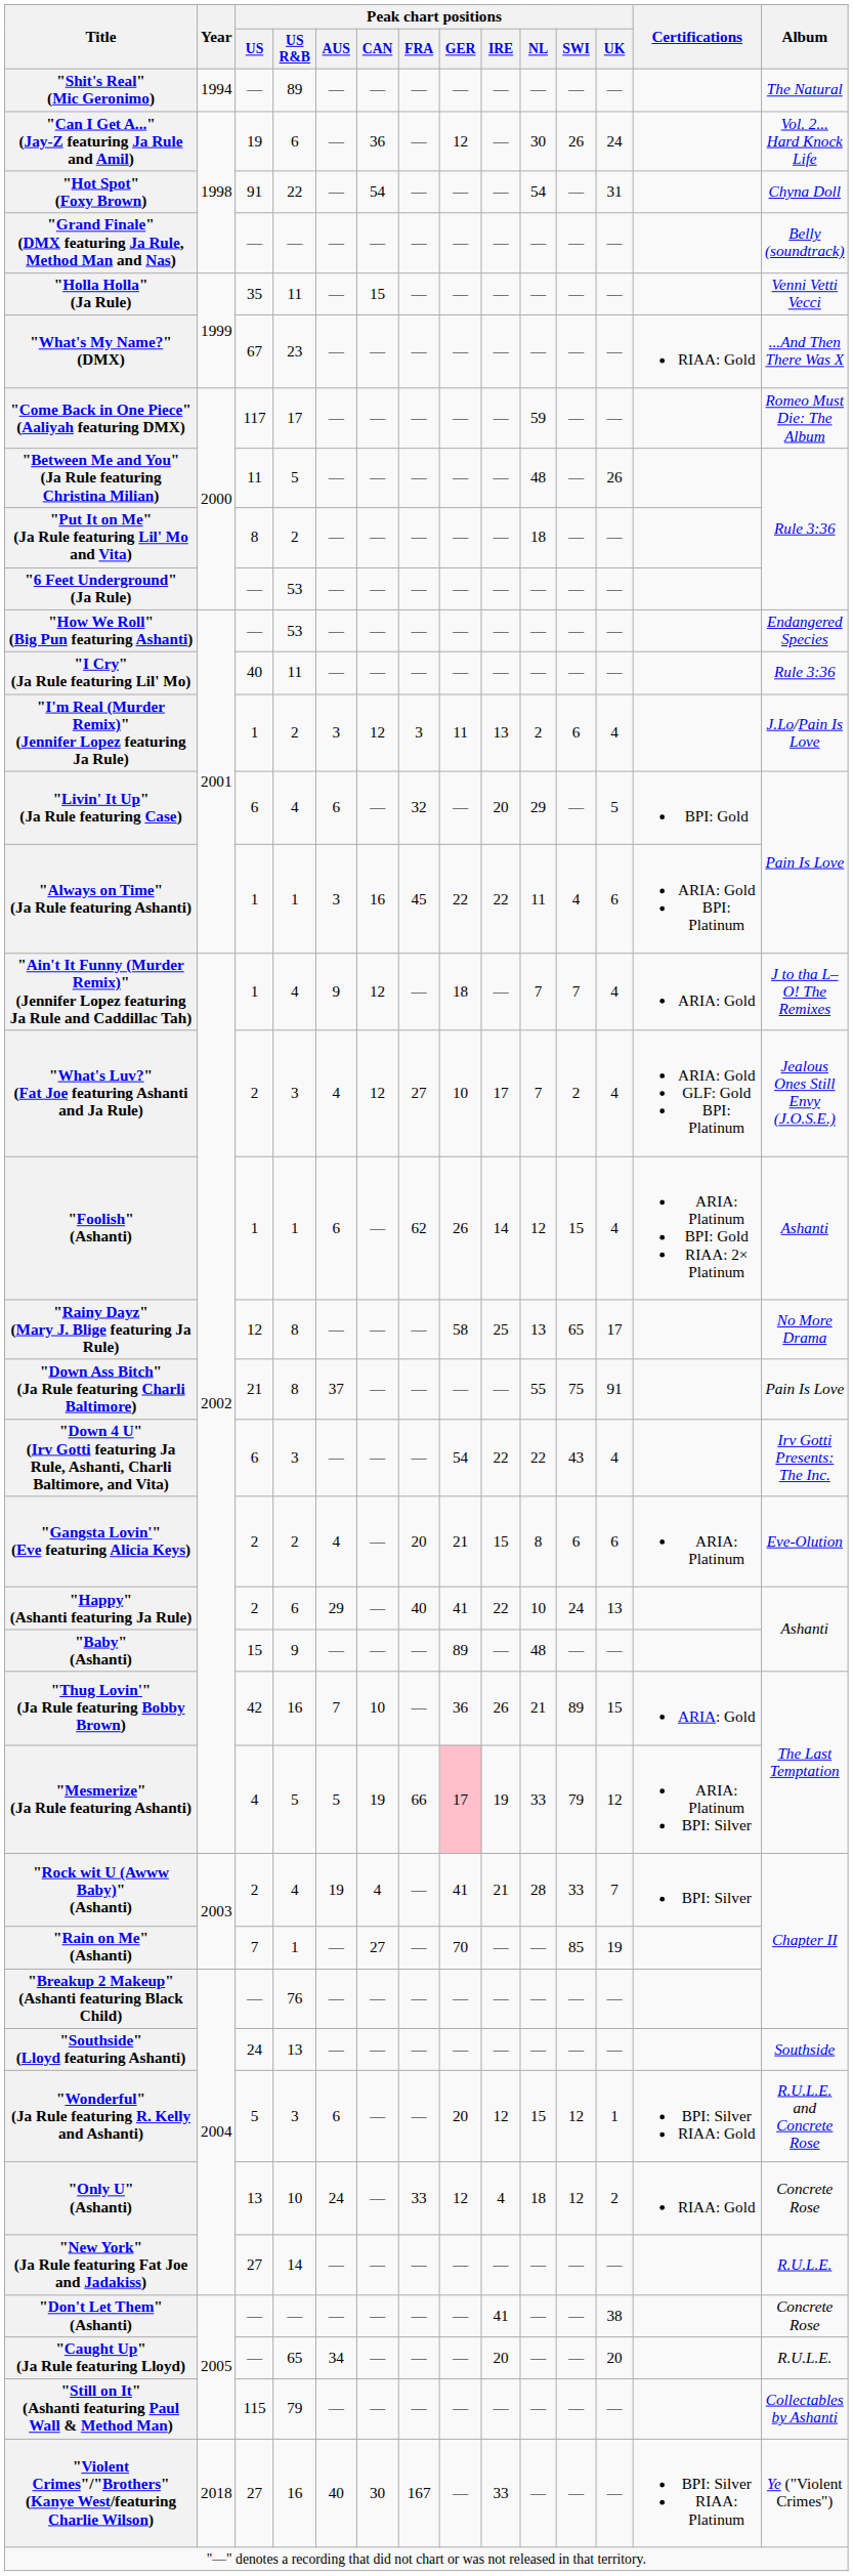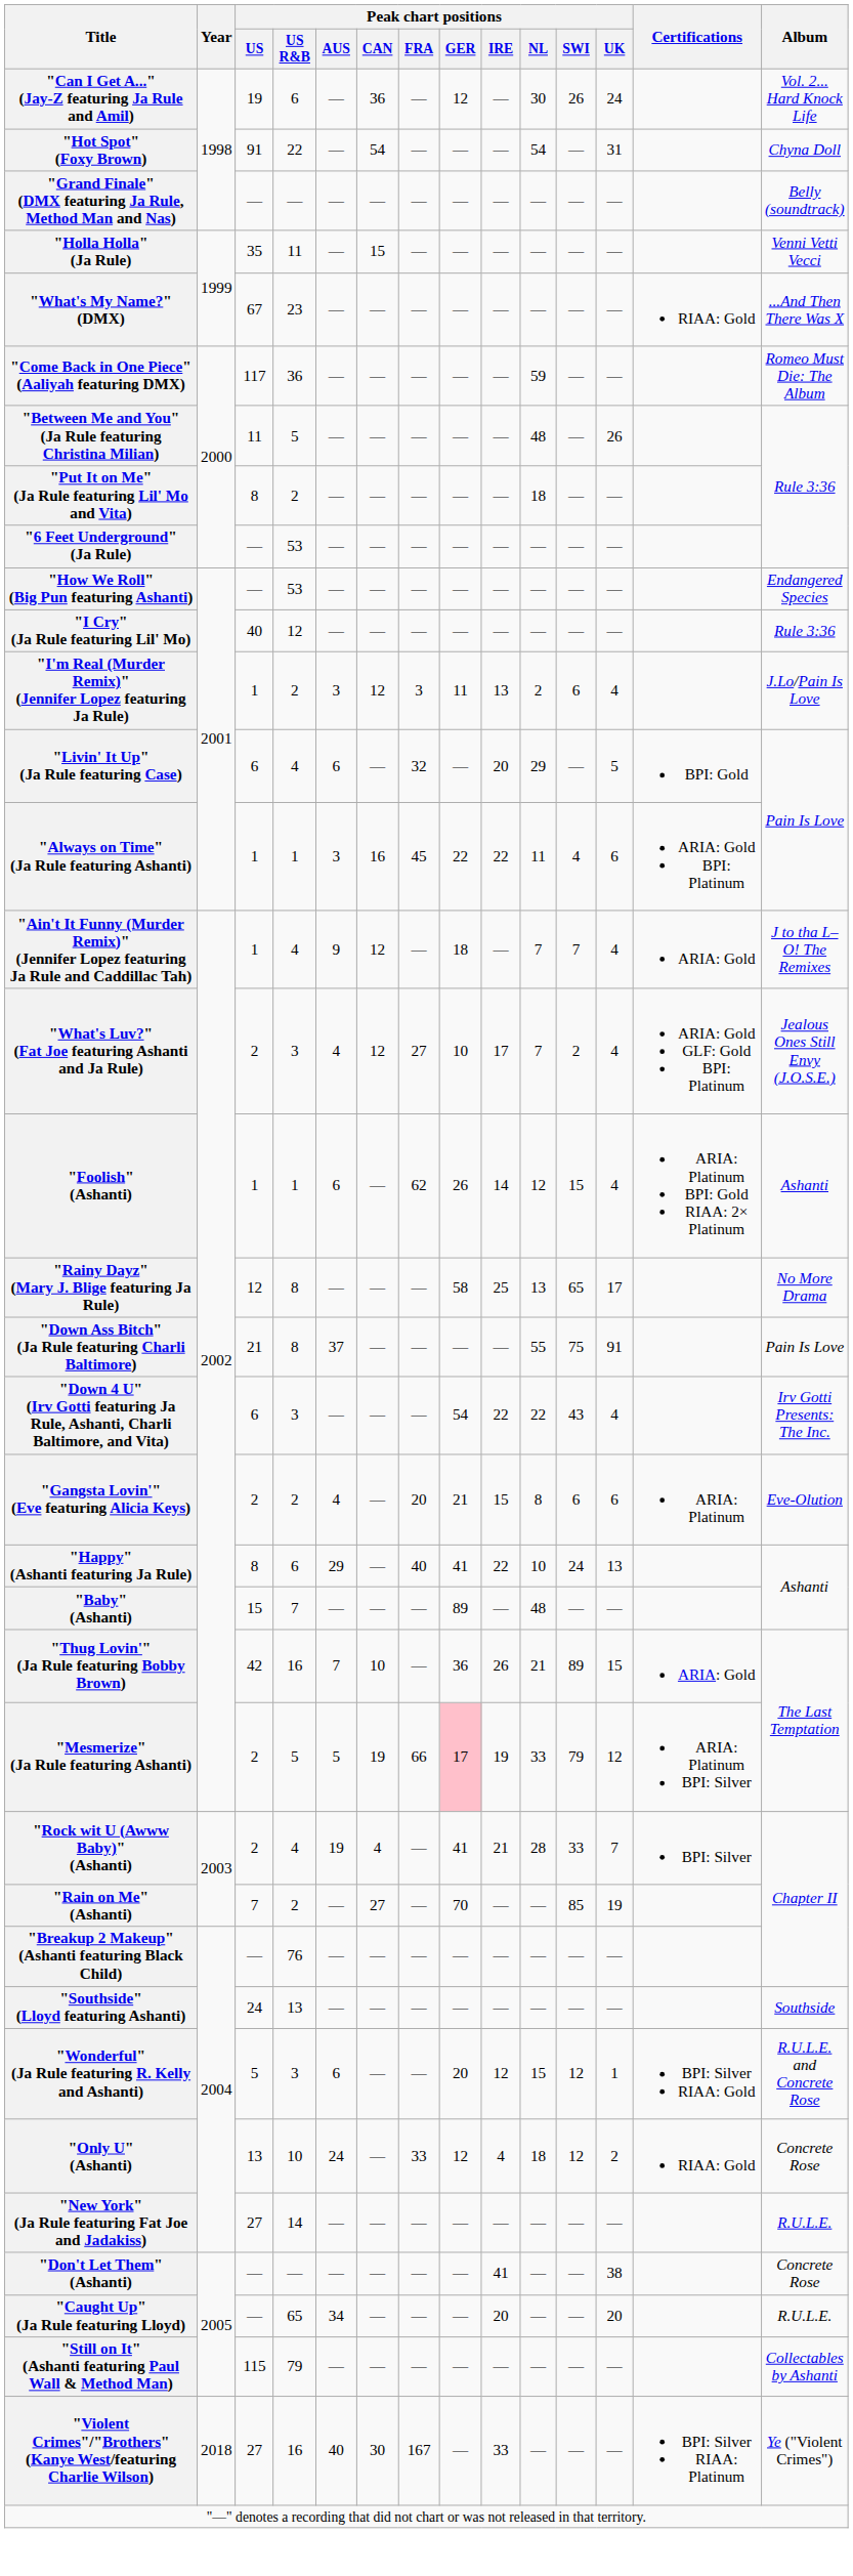- row: "Shit's Real" (Mic Geronimo) | 1994 | — | 89 | — | — | — | — | — | — | — | — | The Natural
"Come Back in One Piece" (Aaliyah featuring DMX) | Peak chart positions / US R&B: 17 -> 36
"I Cry" (Ja Rule featuring Lil' Mo) | Peak chart positions / US R&B: 11 -> 12
"Happy" (Ashanti featuring Ja Rule) | Peak chart positions / US: 2 -> 8
"Baby" (Ashanti) | Peak chart positions / US R&B: 9 -> 7
"Mesmerize" (Ja Rule featuring Ashanti) | Peak chart positions / US: 4 -> 2
"Rain on Me" (Ashanti) | Peak chart positions / US R&B: 1 -> 2
